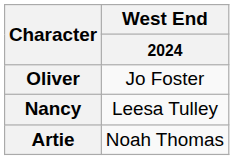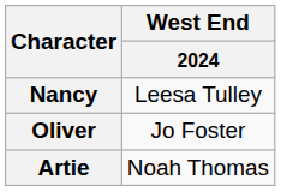rows swapped: Oliver <-> Nancy
